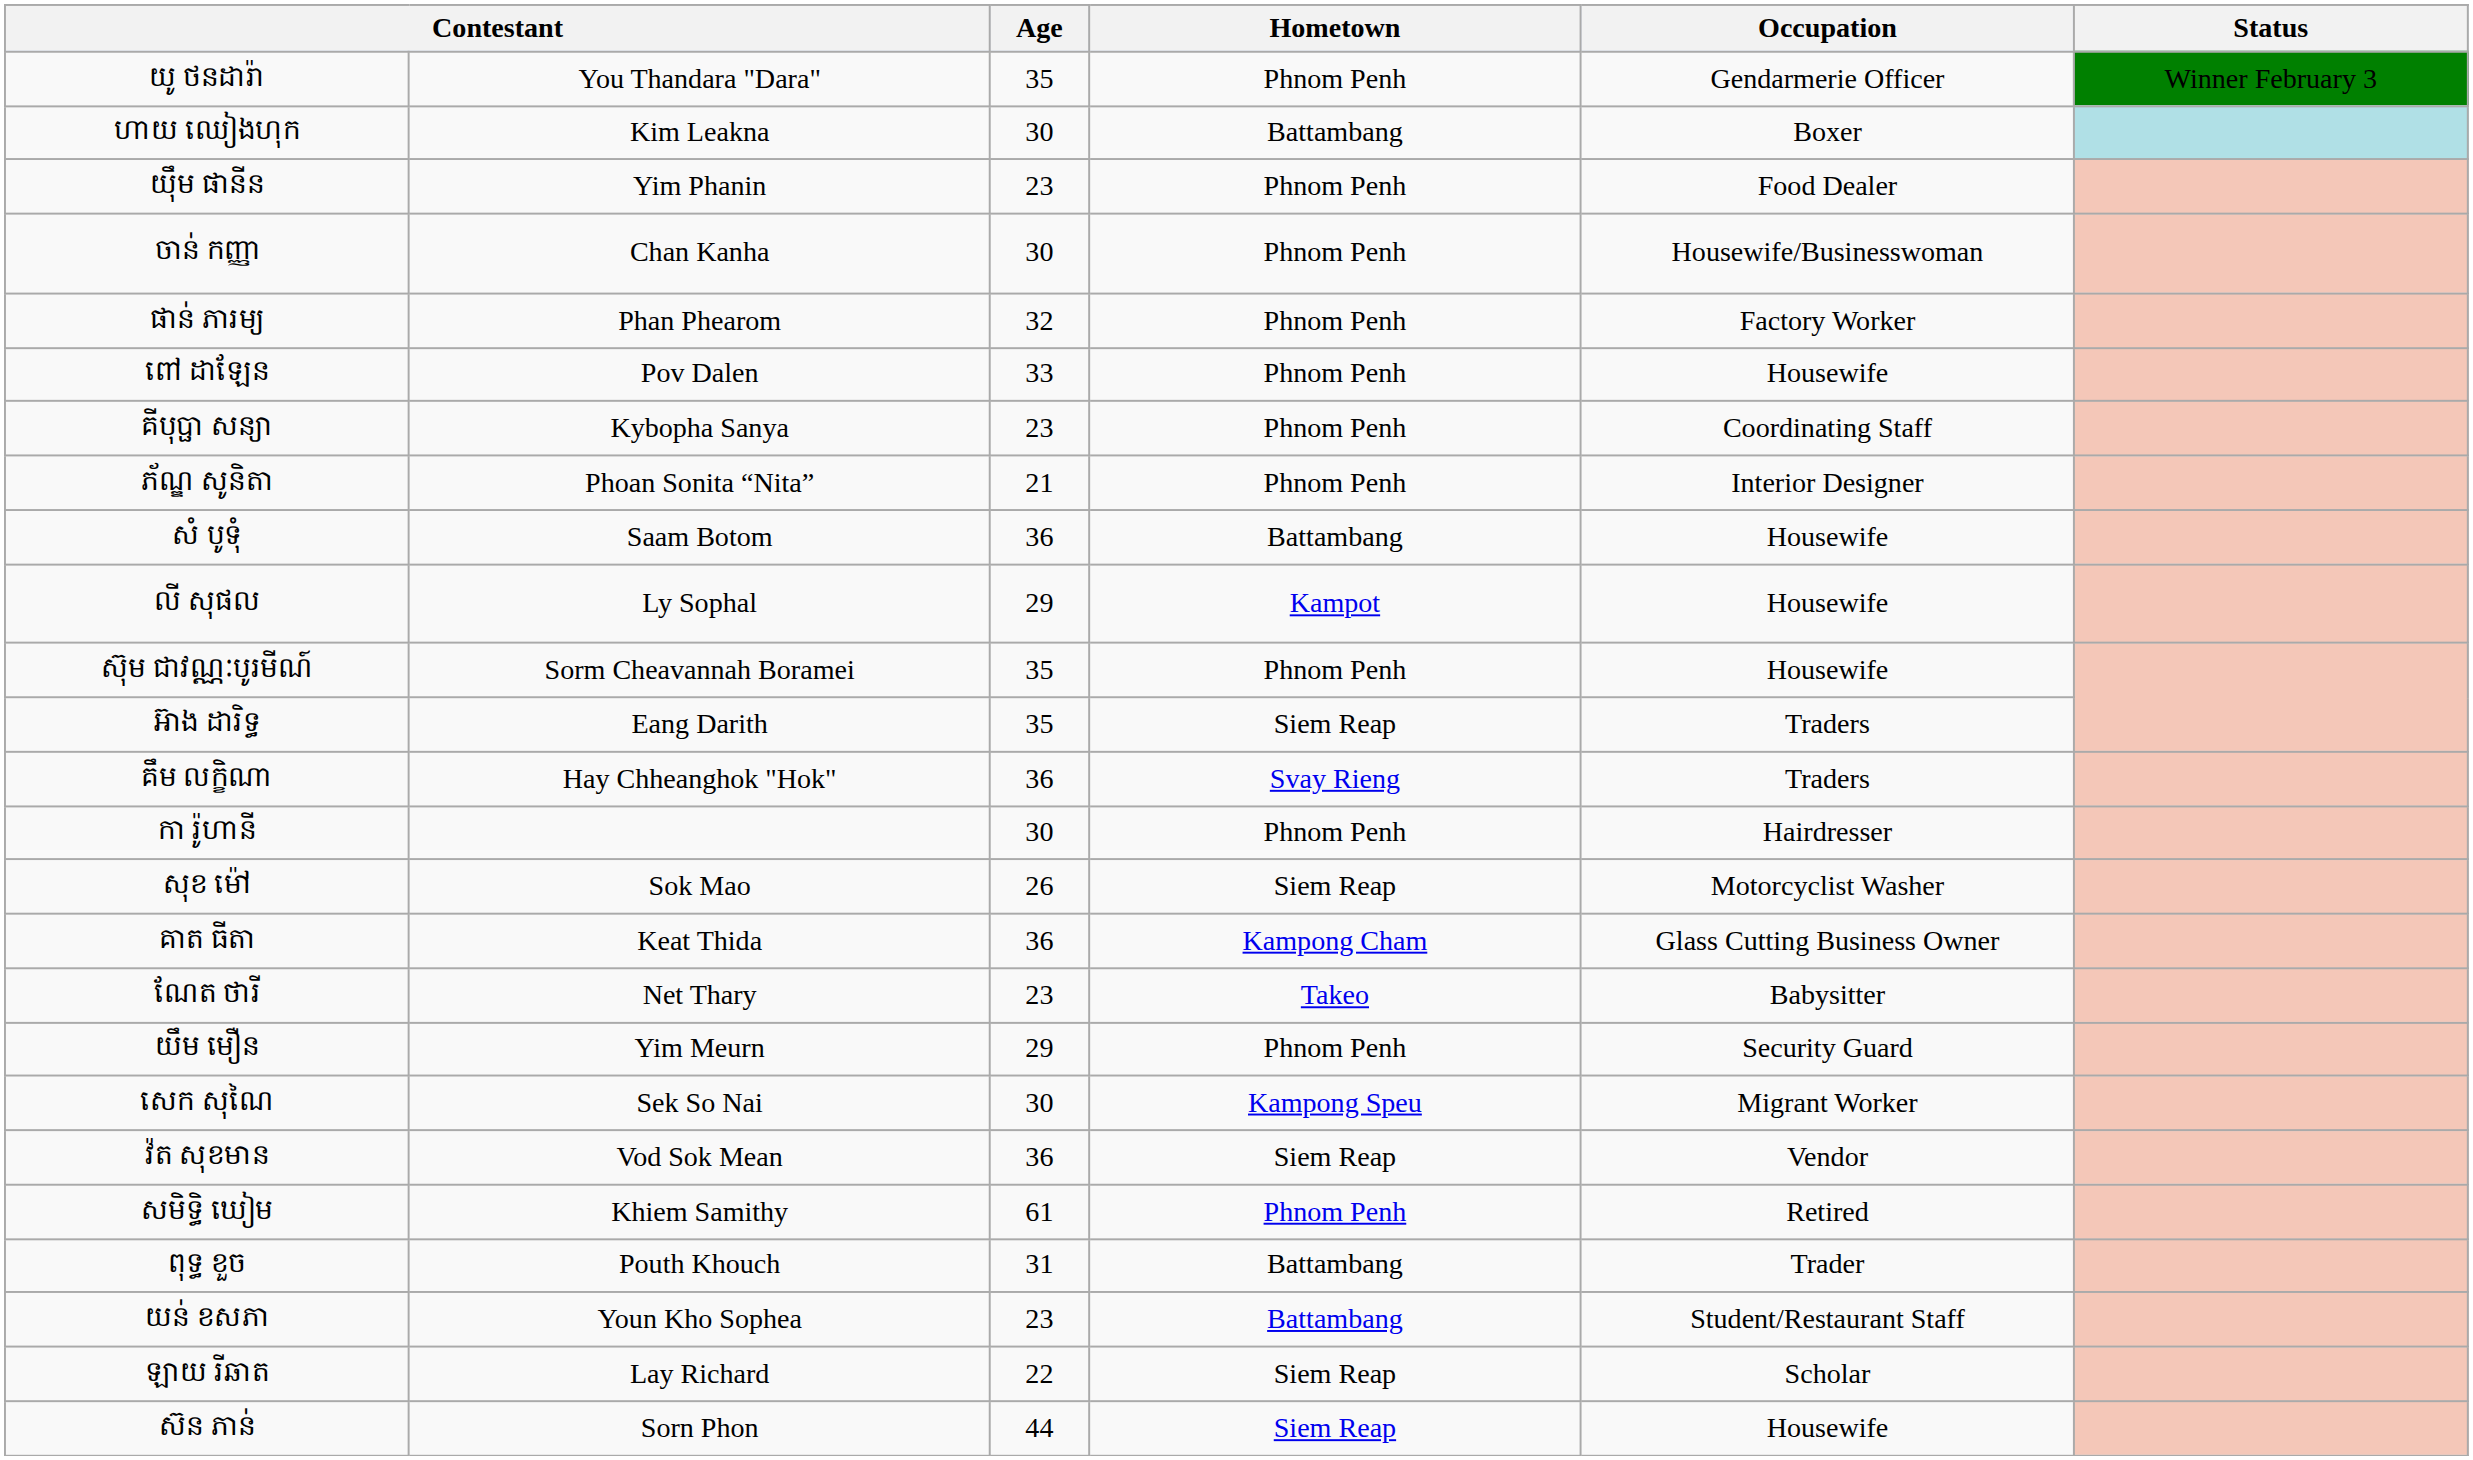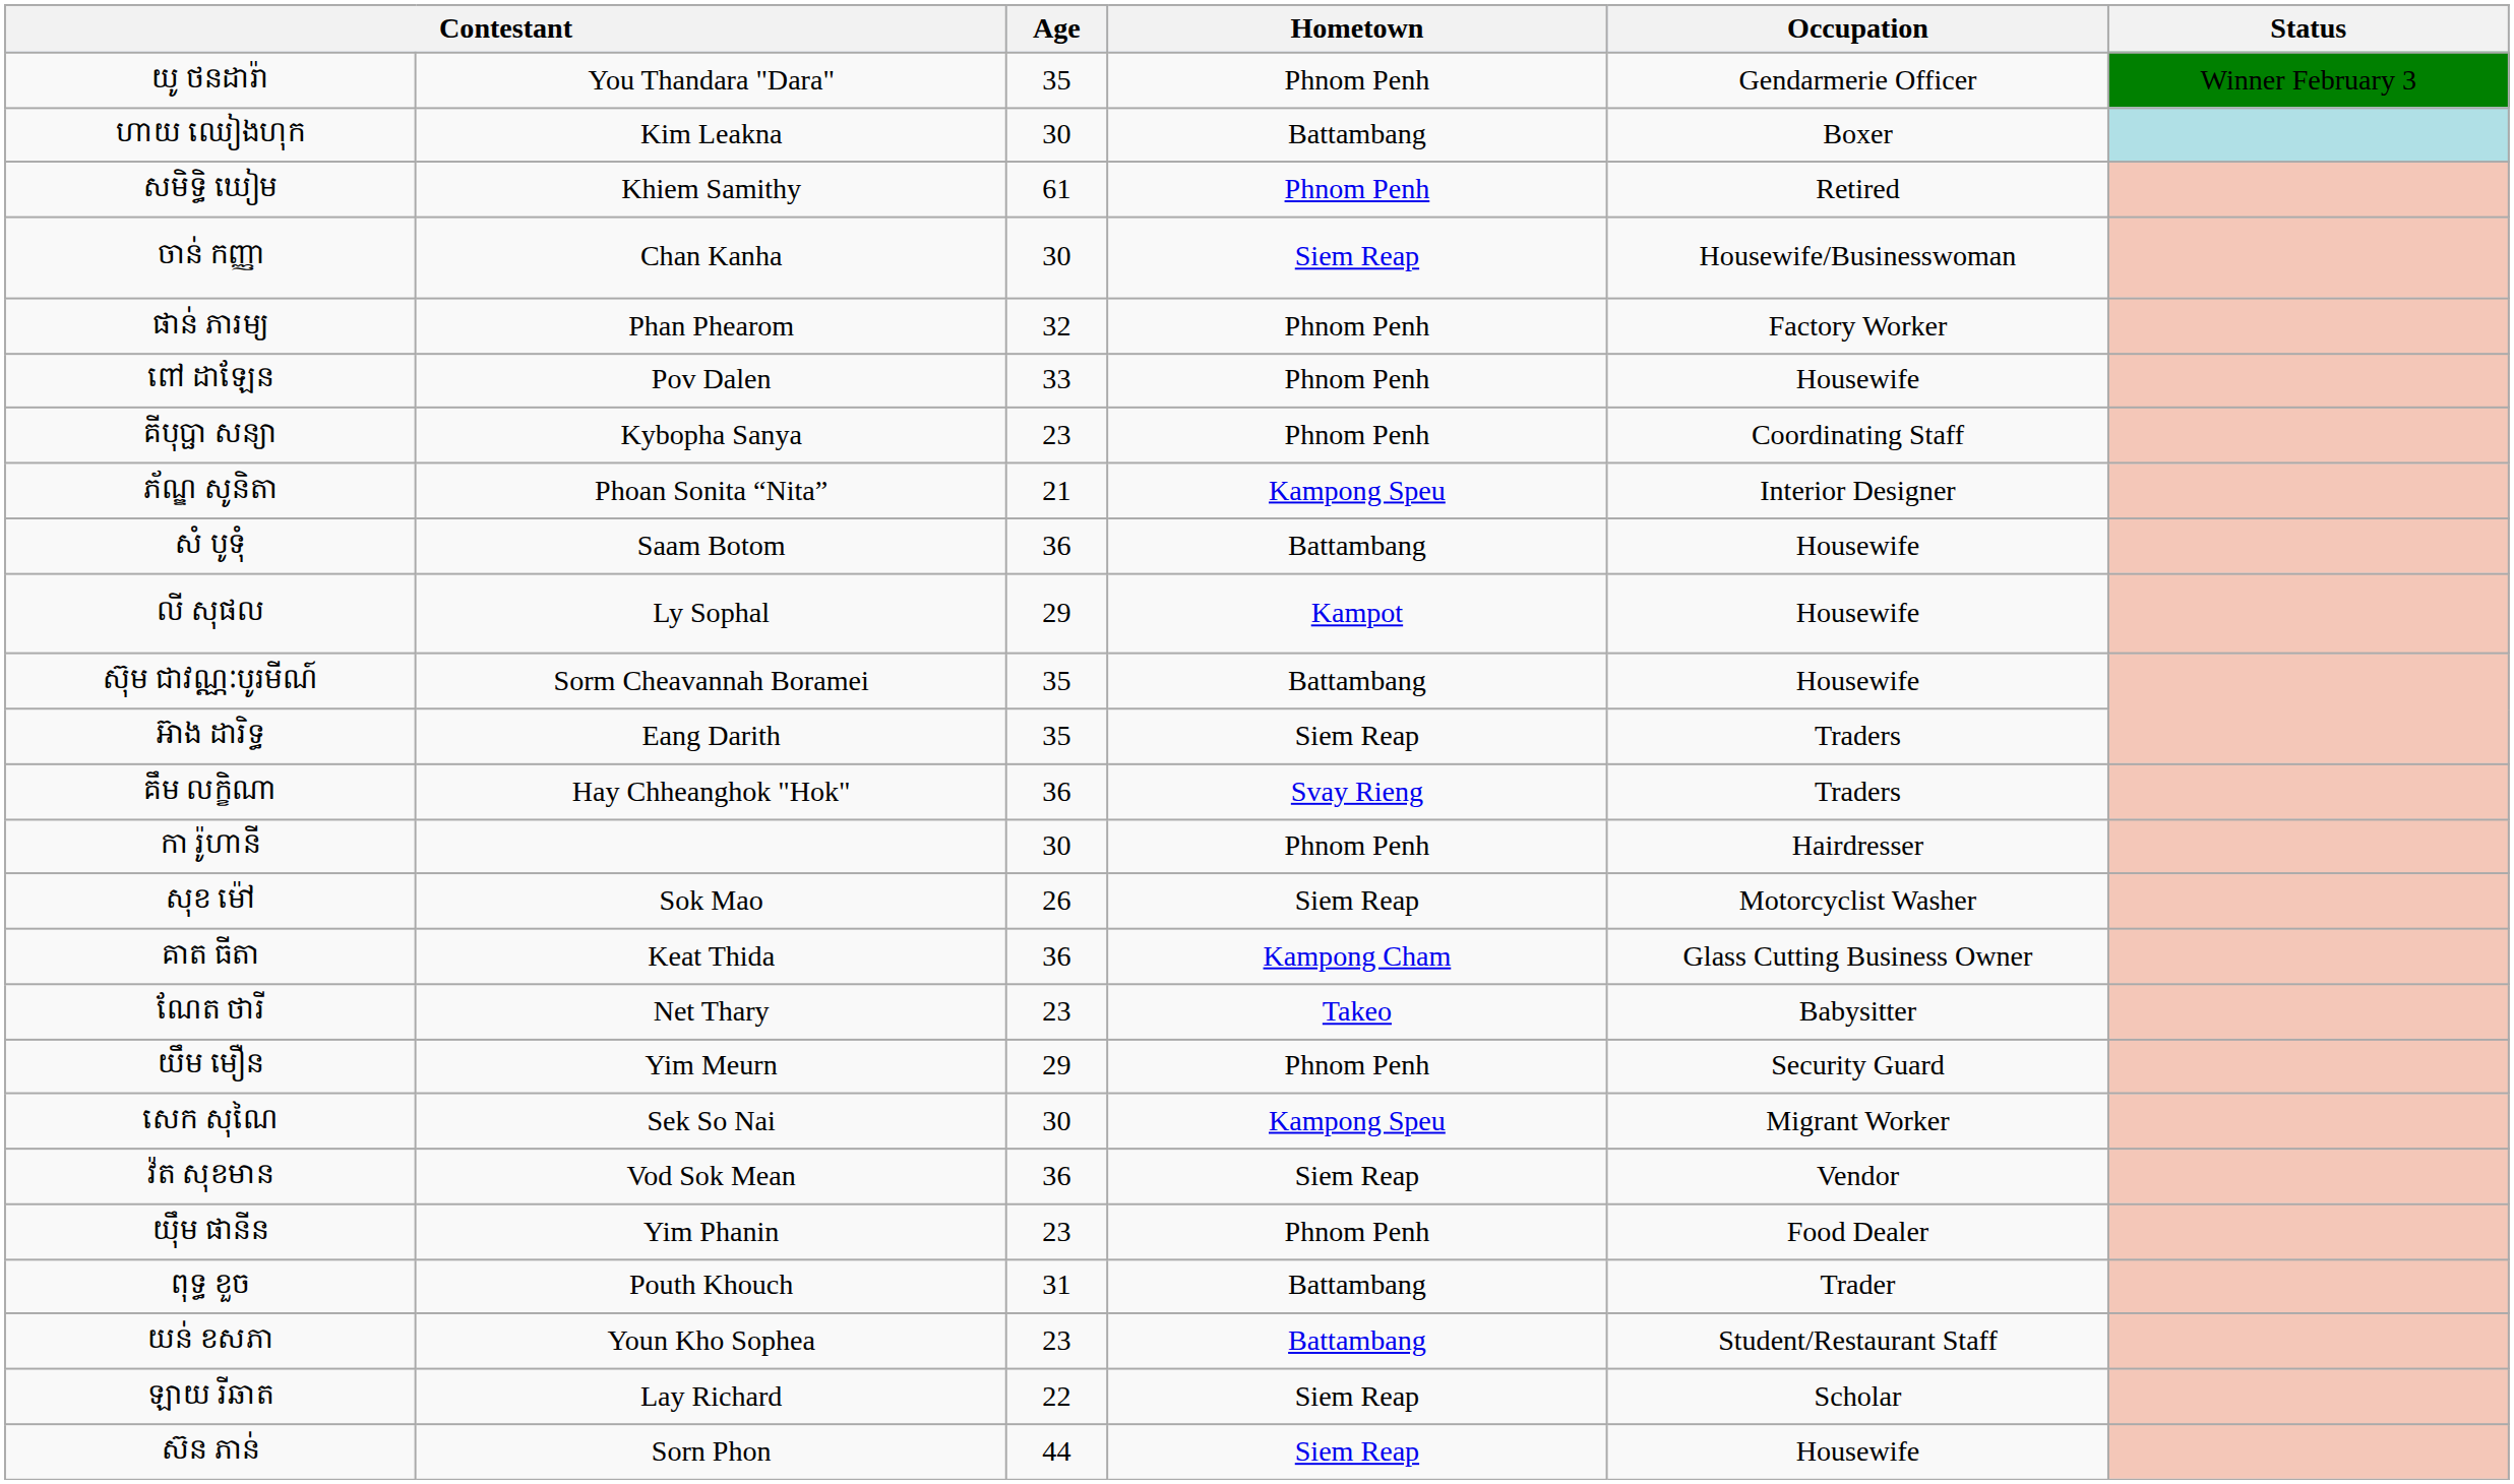rows swapped: យុឹម ផានីន <-> សមិទ្ធិ ឃៀម
ចាន់ កញ្ញា | Hometown: Phnom Penh -> Siem Reap
ភ័ណ្ឌ សូនិតា | Hometown: Phnom Penh -> Kampong Speu
ស៊ុម ជាវណ្ណៈបូរមីណ៍ | Hometown: Phnom Penh -> Battambang
